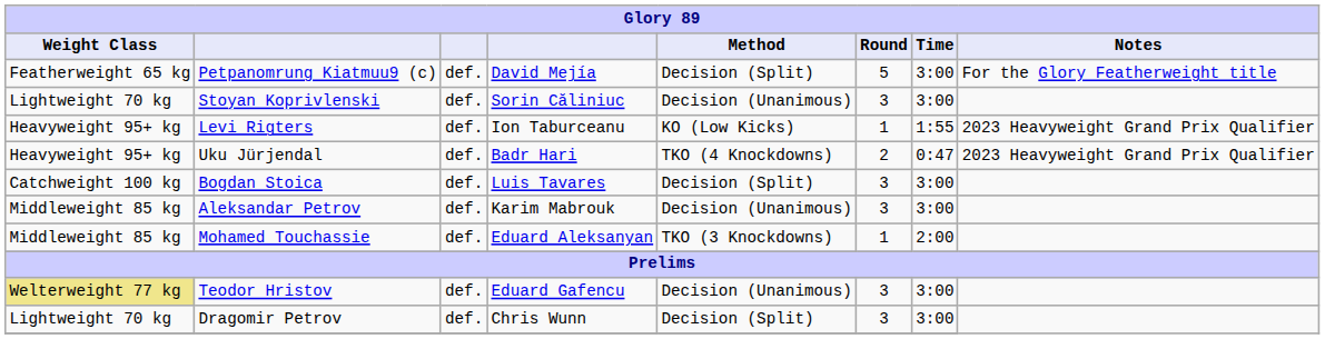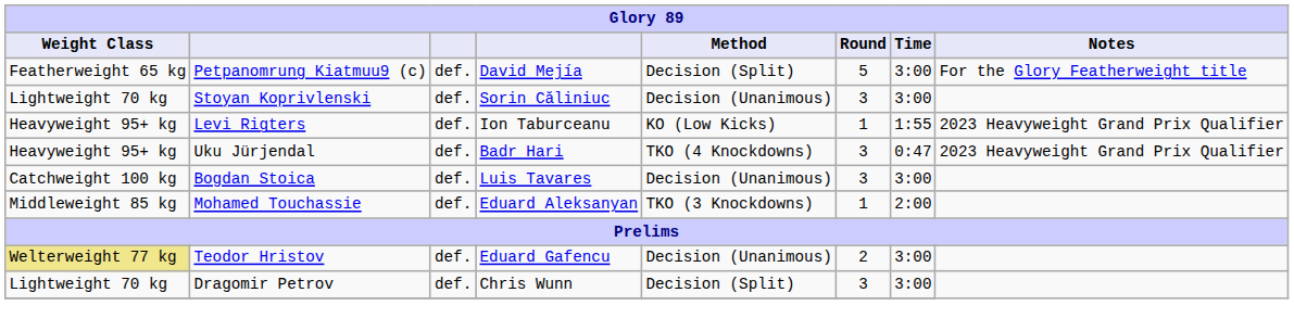Uku Jürjendal | Round: 2 -> 3
Bogdan Stoica | Method: Decision (Split) -> Decision (Unanimous)
- row: Middleweight 85 kg | Aleksandar Petrov | def. | Karim Mabrouk | Decision (Unanimous) | 3 | 3:00
Teodor Hristov | Round: 3 -> 2
